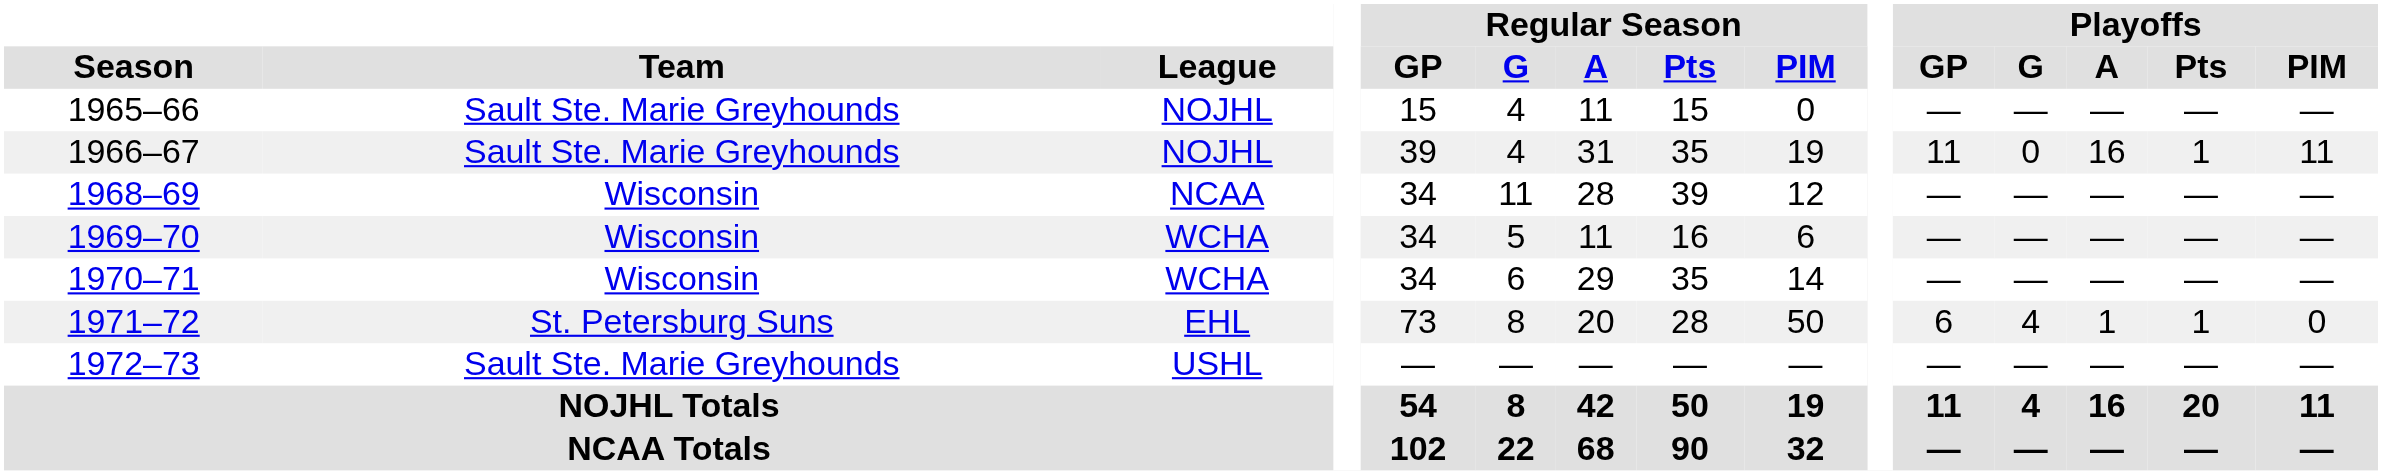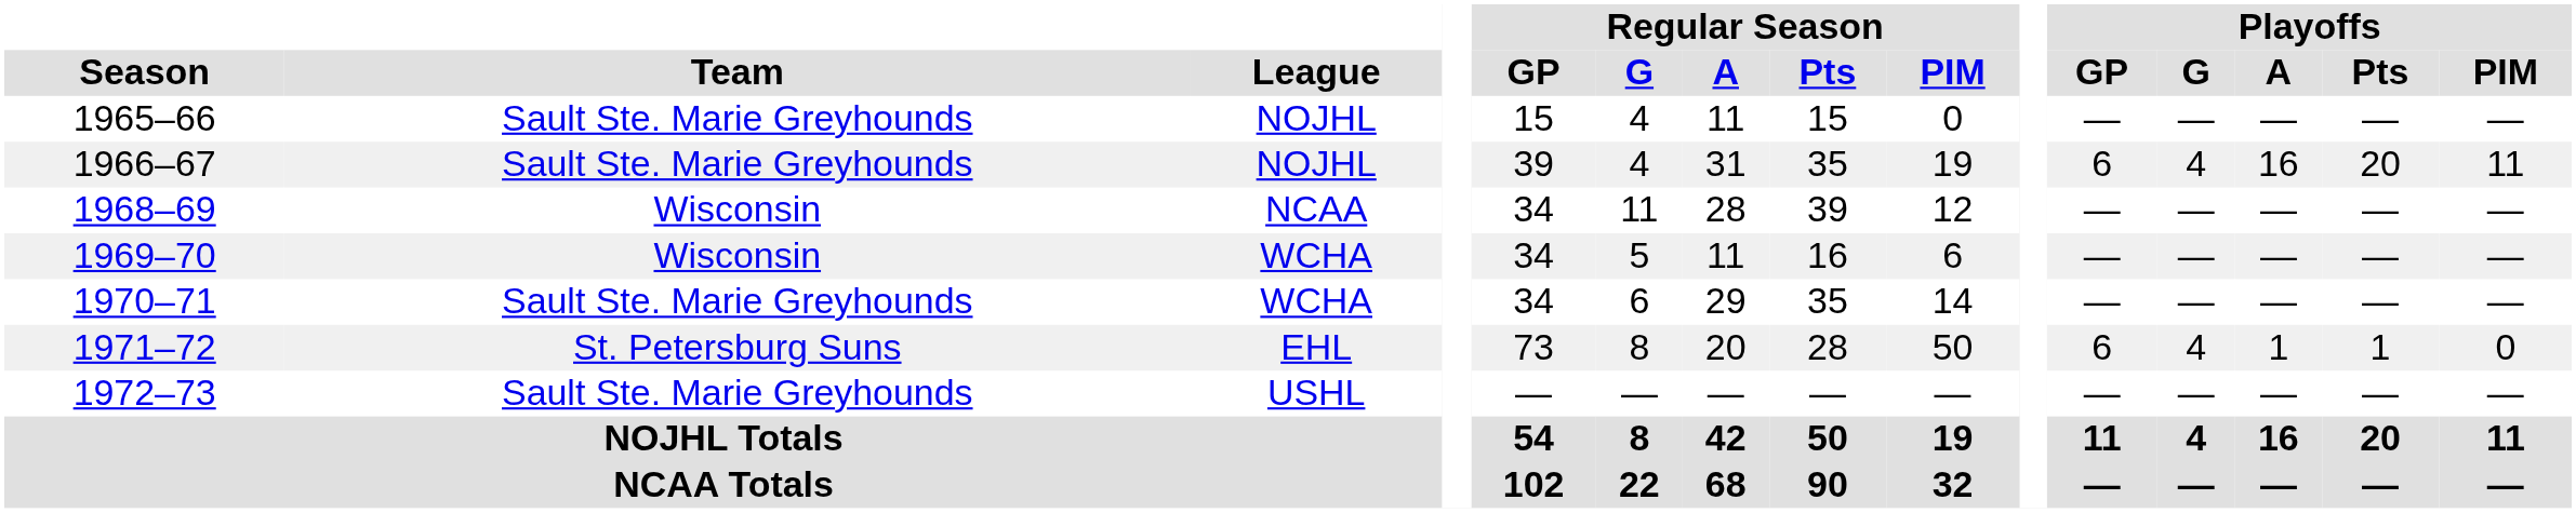1966–67 | Playoffs / GP: 11 -> 6
1966–67 | Playoffs / G: 0 -> 4
1966–67 | Playoffs / Pts: 1 -> 20
1970–71 | Team: Wisconsin -> Sault Ste. Marie Greyhounds
